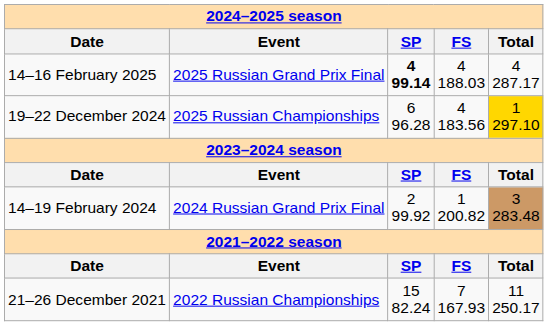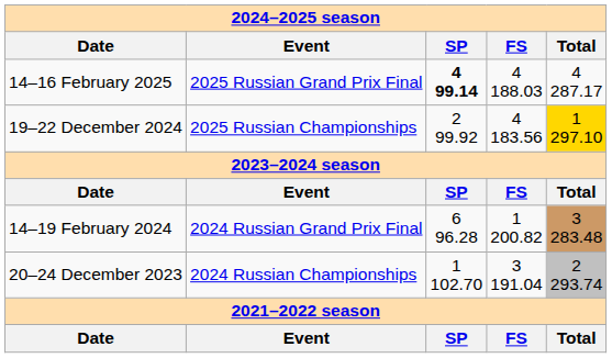19–22 December 2024 | column 3: 6 96.28 -> 2 99.92
14–19 February 2024 | column 3: 2 99.92 -> 6 96.28
+ row: 20–24 December 2023 | 2024 Russian Championships | 1 102.70 | 3 191.04 | 2 293.74
- row: 21–26 December 2021 | 2022 Russian Championships | 15 82.24 | 7 167.93 | 11 250.17
